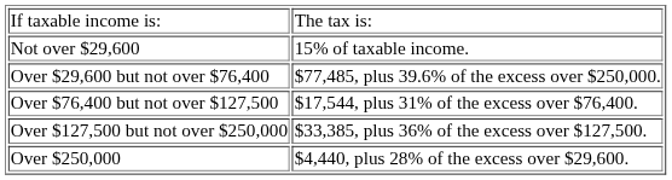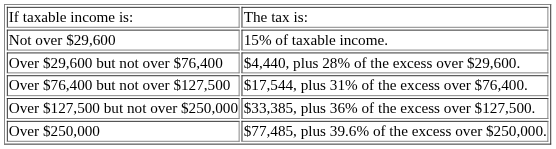Over $29,600 but not over $76,400 | column 2: $77,485, plus 39.6% of the excess over $250,000. -> $4,440, plus 28% of the excess over $29,600.
Over $250,000 | column 2: $4,440, plus 28% of the excess over $29,600. -> $77,485, plus 39.6% of the excess over $250,000.
